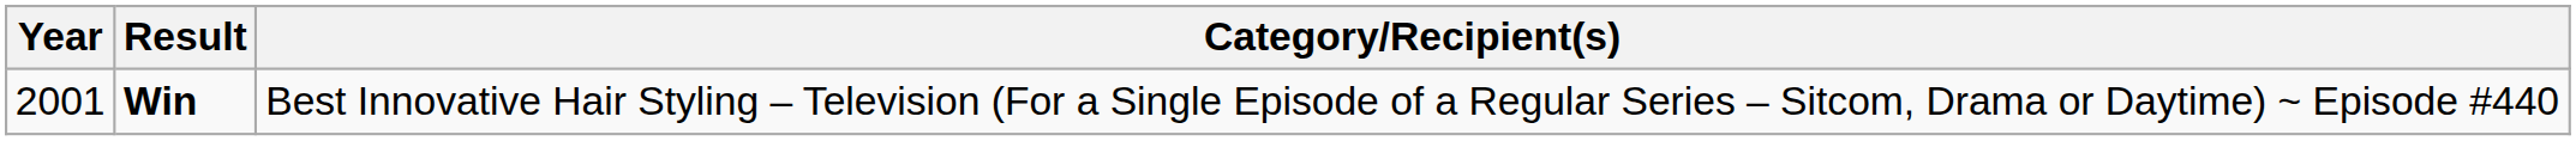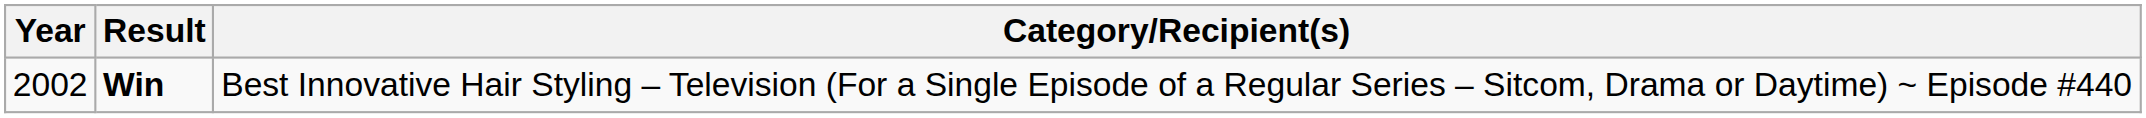Win | Year: 2001 -> 2002
